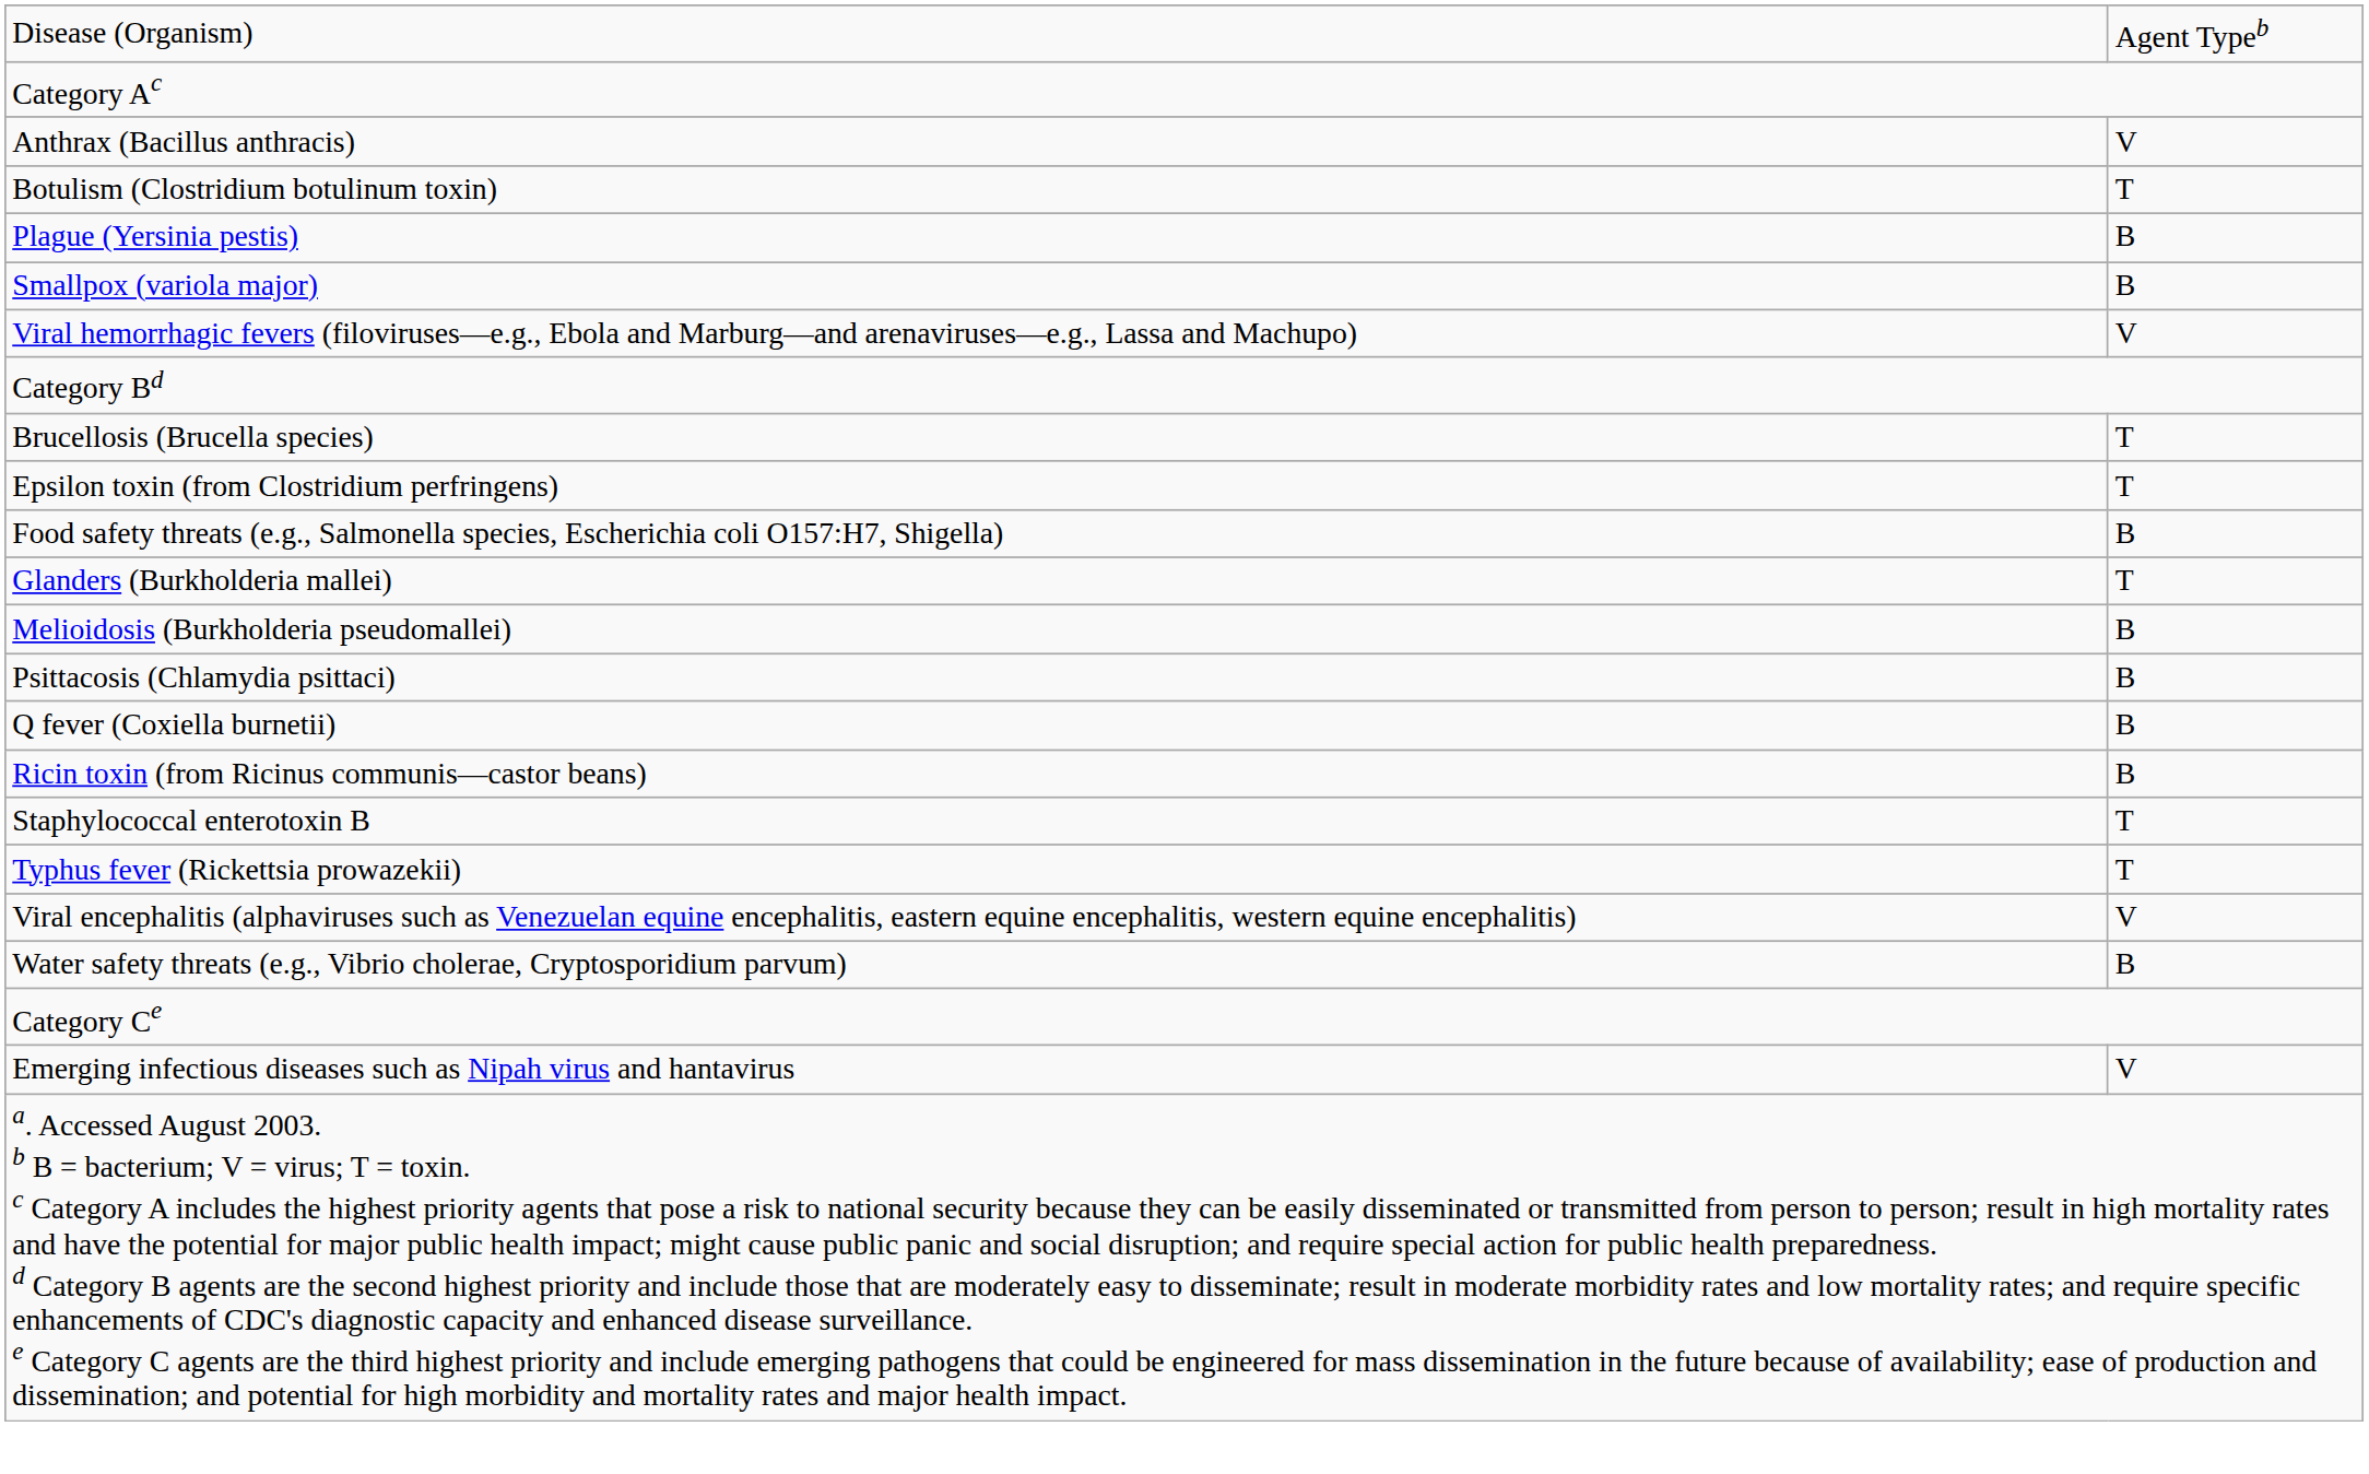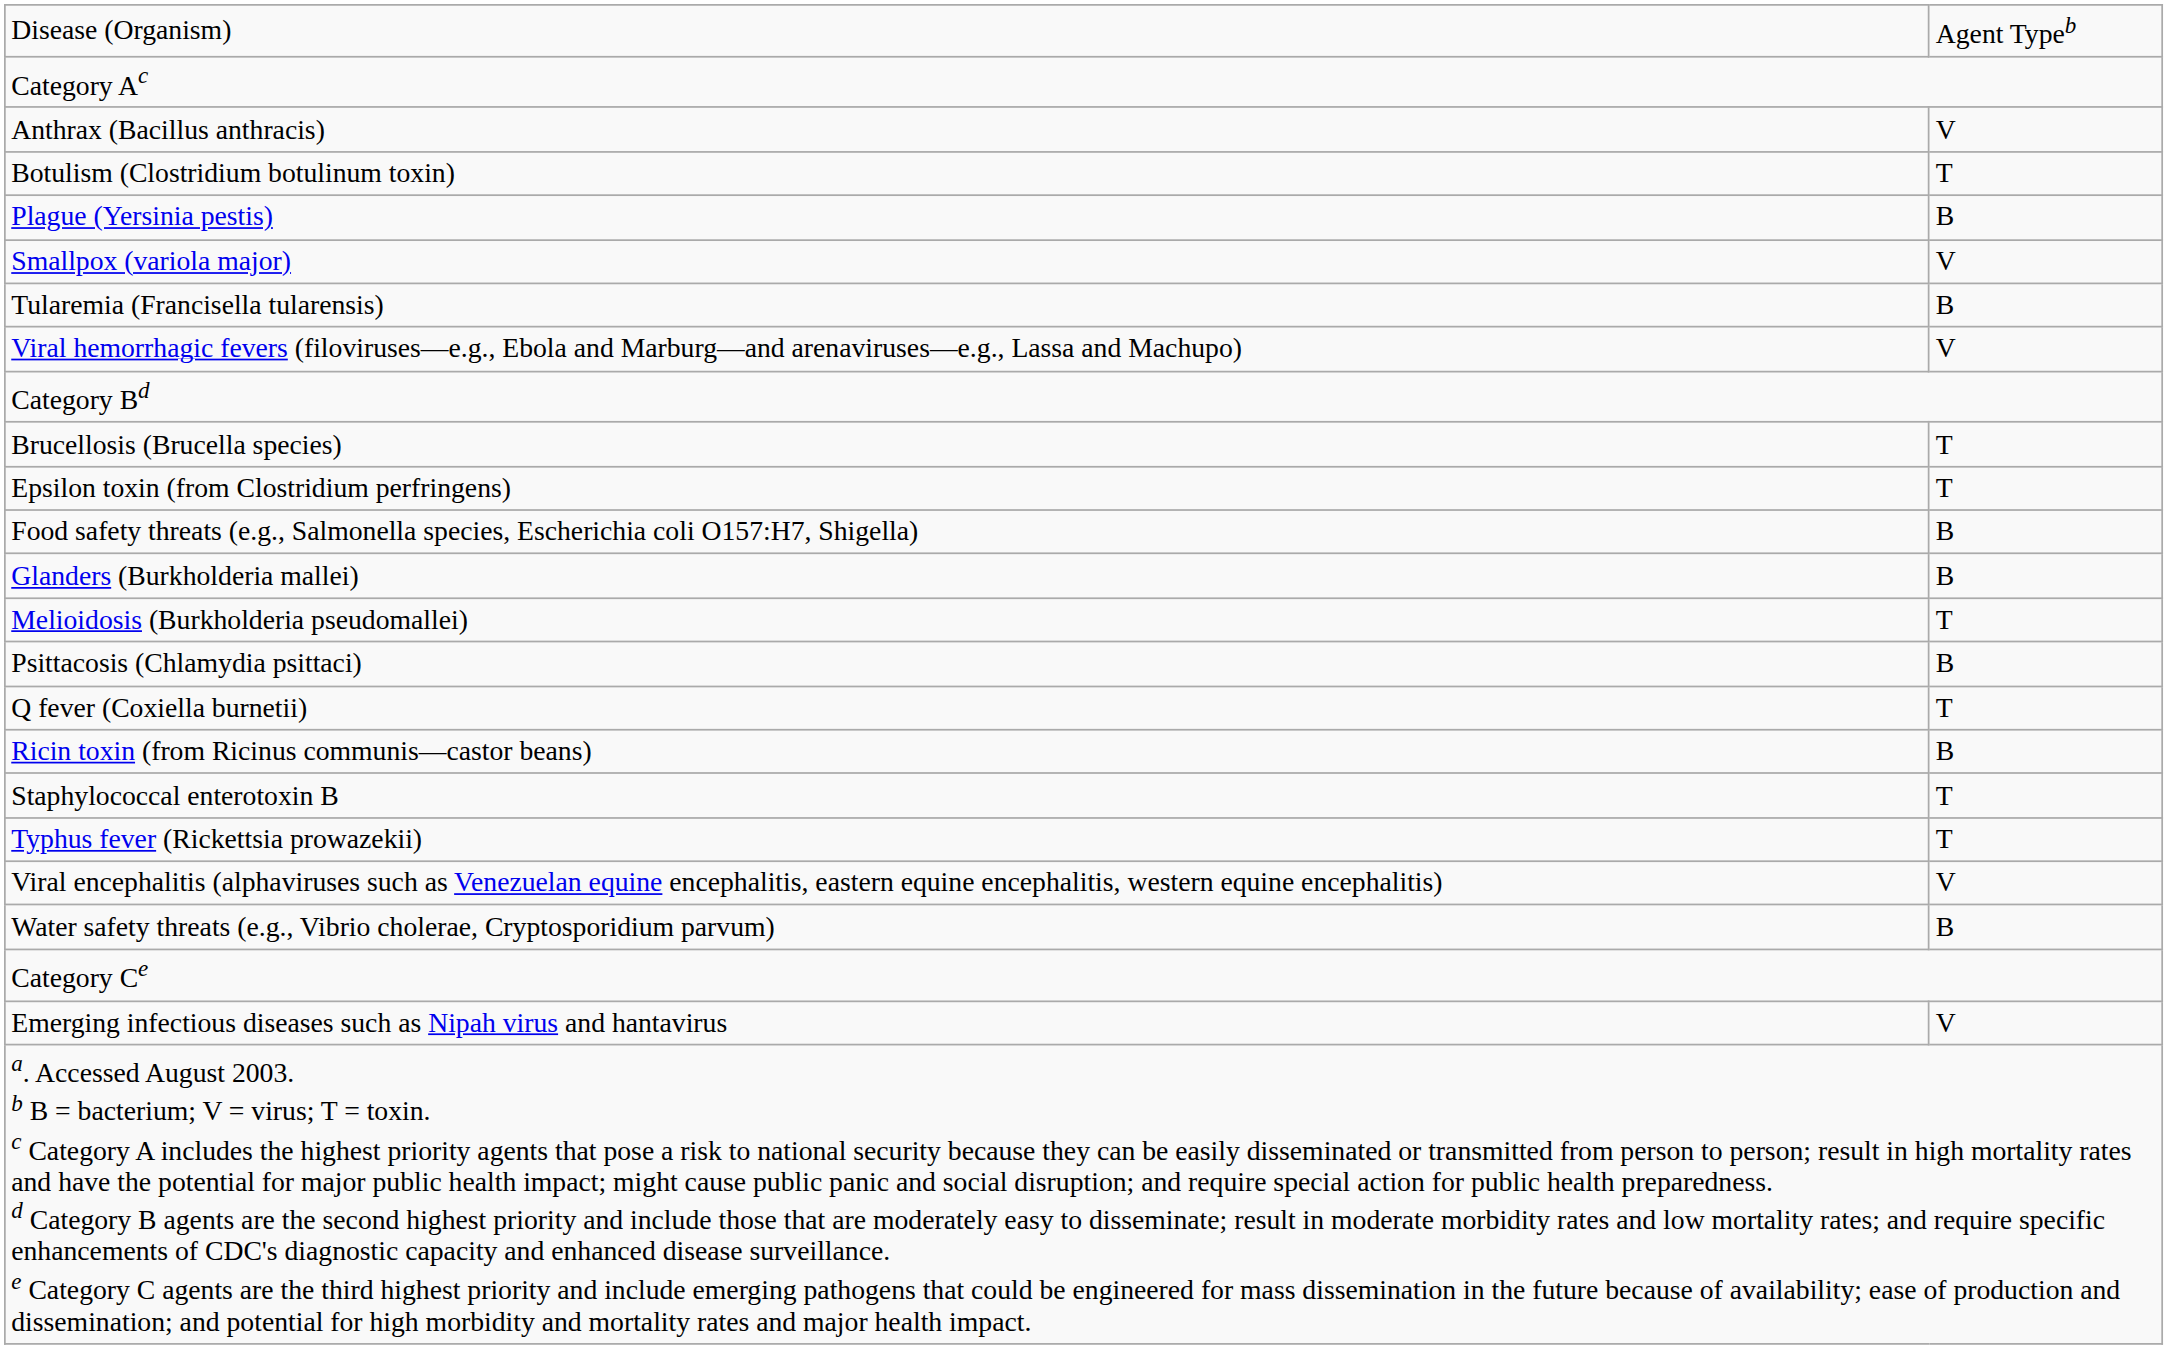Smallpox (variola major) | column 2: B -> V
+ row: Tularemia (Francisella tularensis) | B
Glanders (Burkholderia mallei) | column 2: T -> B
Melioidosis (Burkholderia pseudomallei) | column 2: B -> T
Q fever (Coxiella burnetii) | column 2: B -> T
